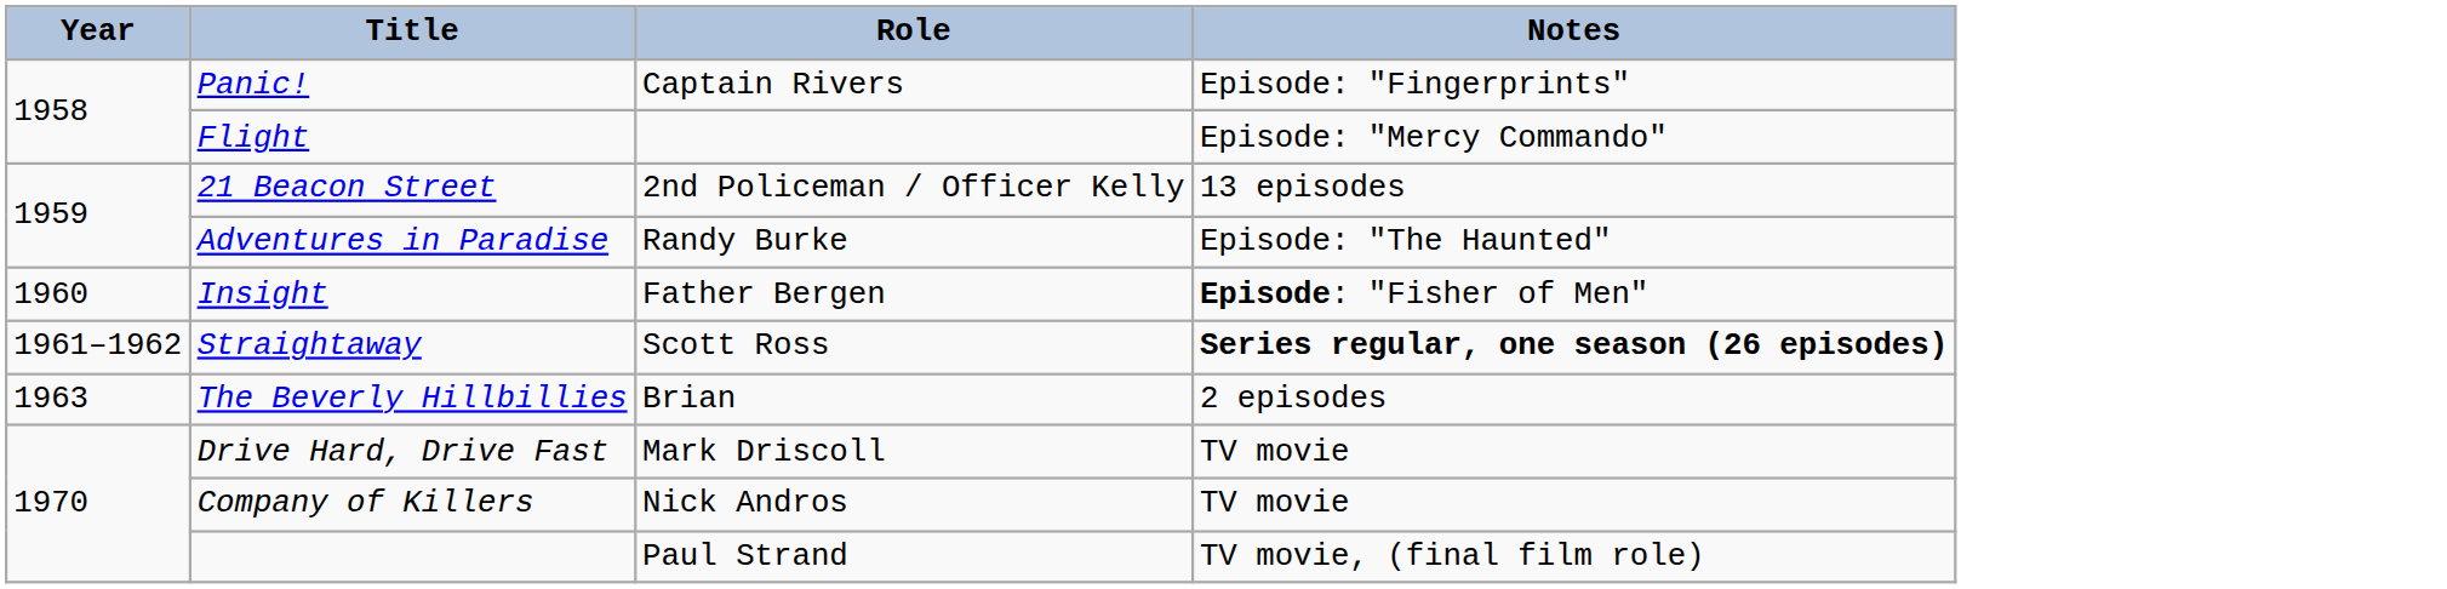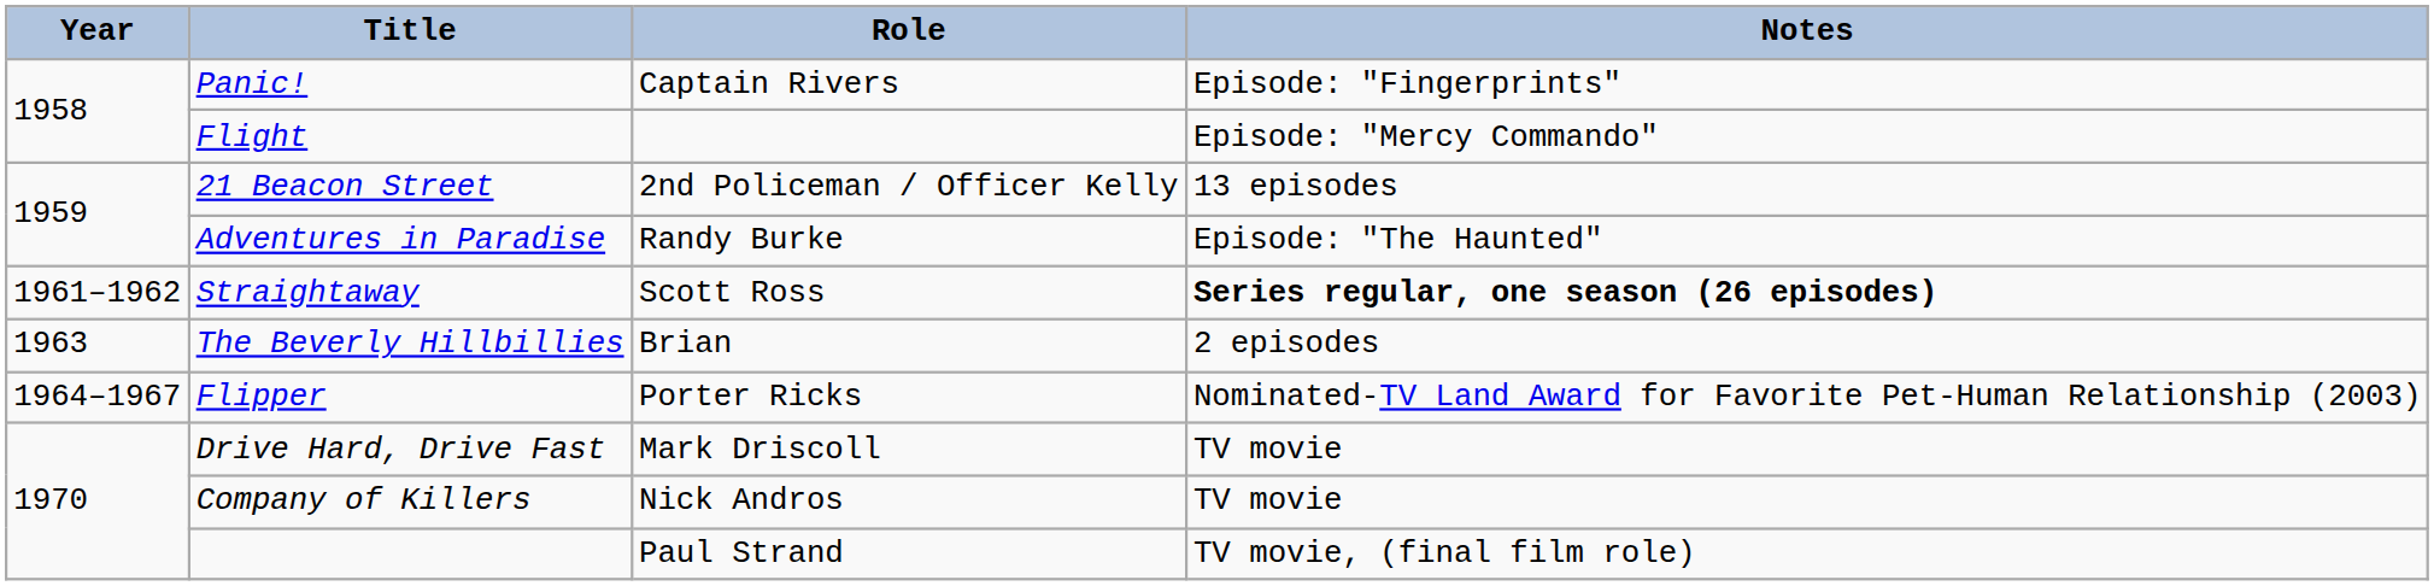- row: 1960 | Insight | Father Bergen | Episode: "Fisher of Men"
+ row: 1964–1967 | Flipper | Porter Ricks | Nominated-TV Land Award for Favorite Pet-Human Relationship (2003)
